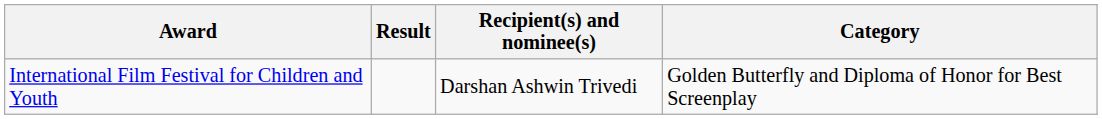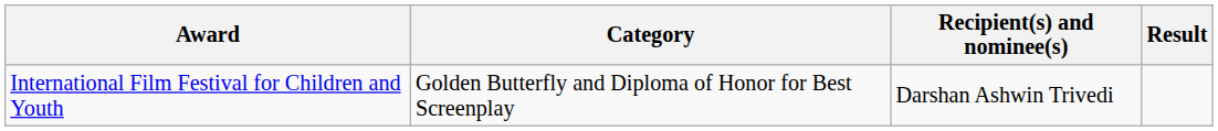columns swapped: Category <-> Result
